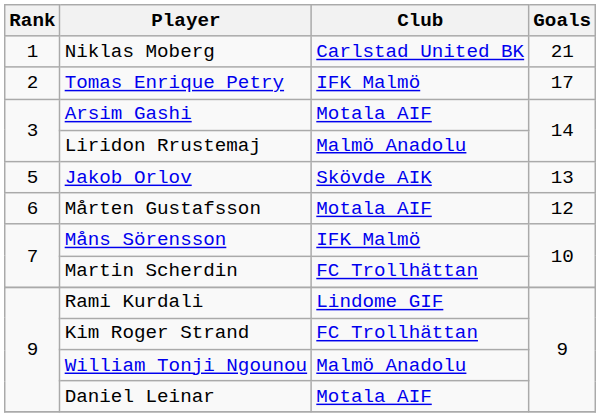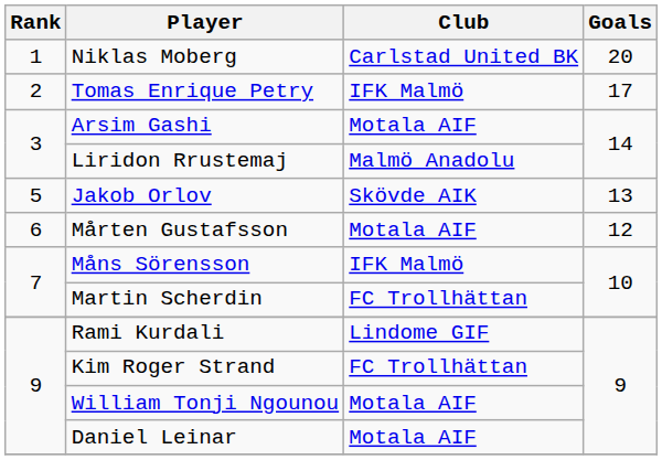Niklas Moberg | Goals: 21 -> 20
William Tonji Ngounou | Club: Malmö Anadolu -> Motala AIF
